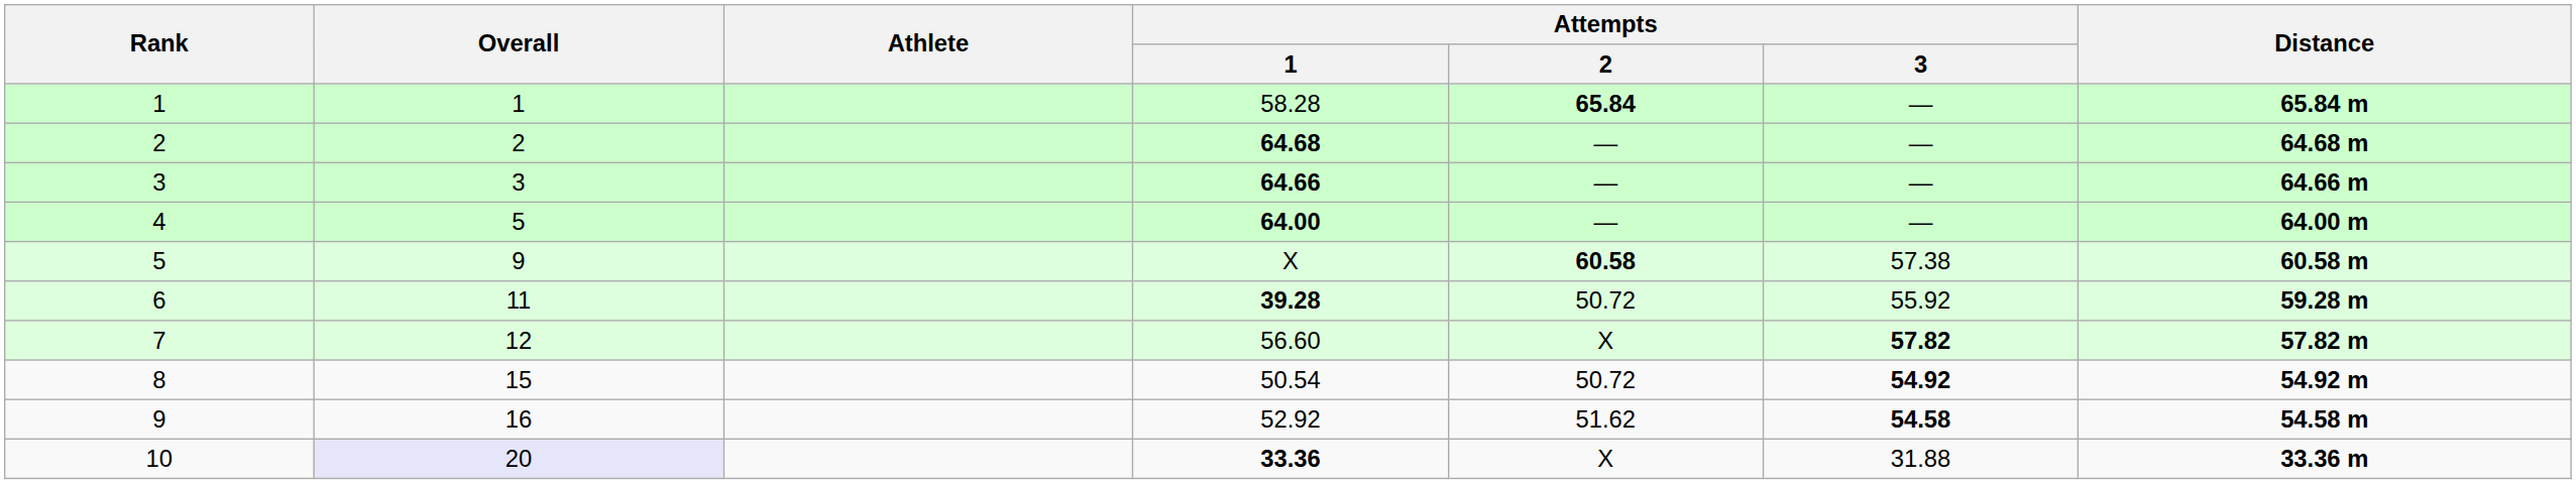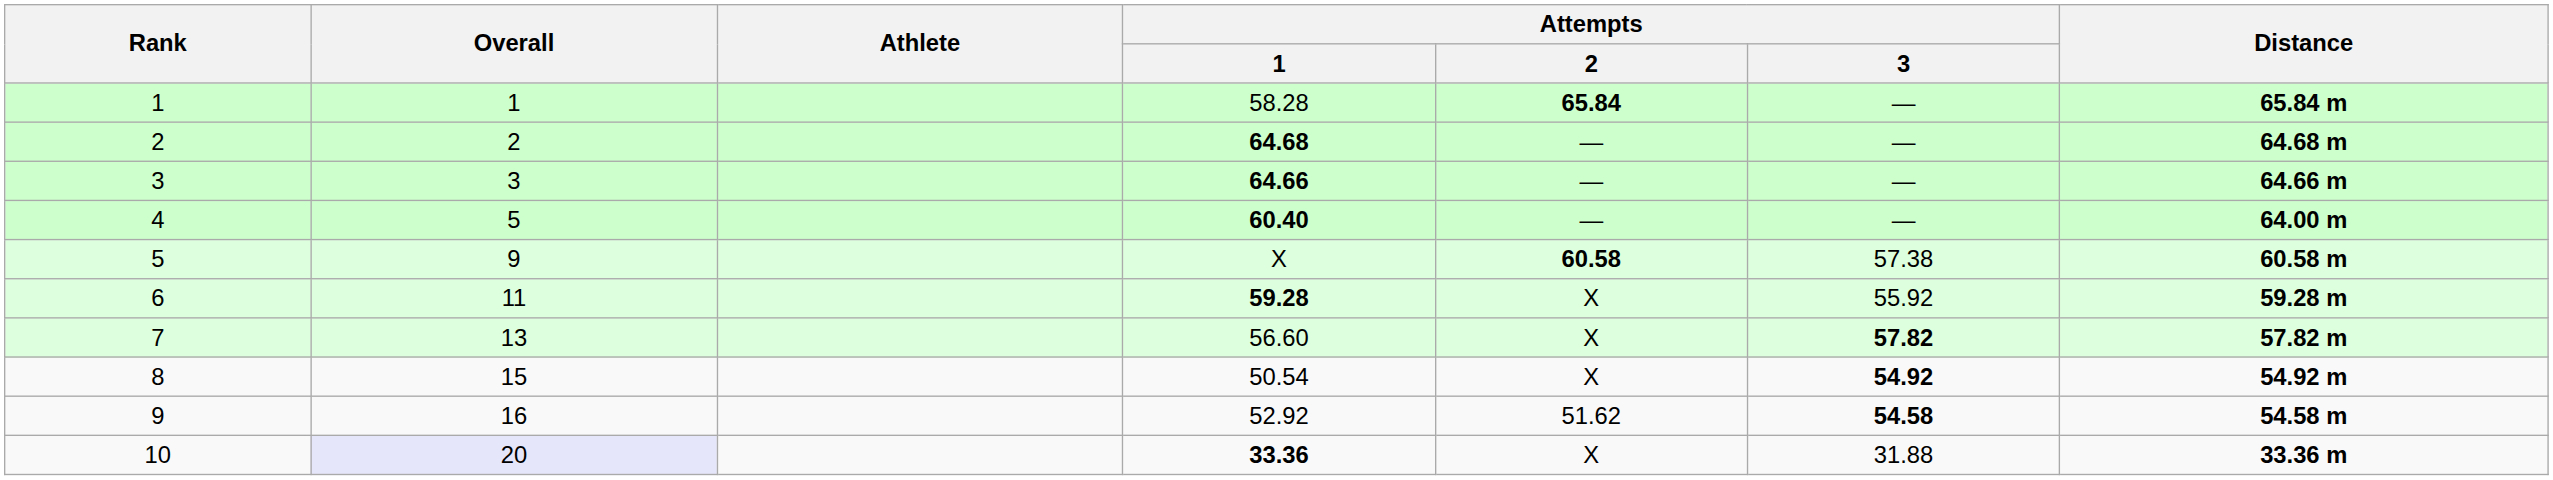4 | Attempts / 1: 64.00 -> 60.40
6 | Attempts / 1: 39.28 -> 59.28
6 | Attempts / 2: 50.72 -> X
7 | Overall: 12 -> 13
8 | Attempts / 2: 50.72 -> X
